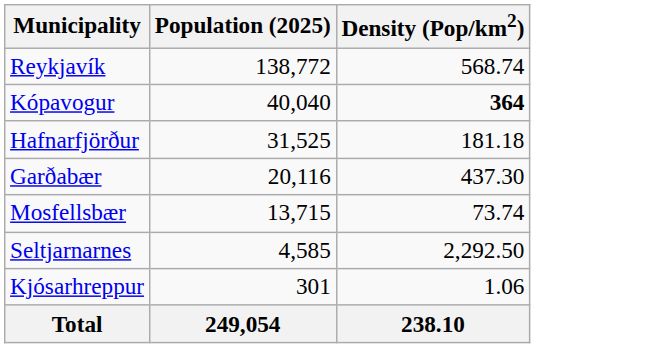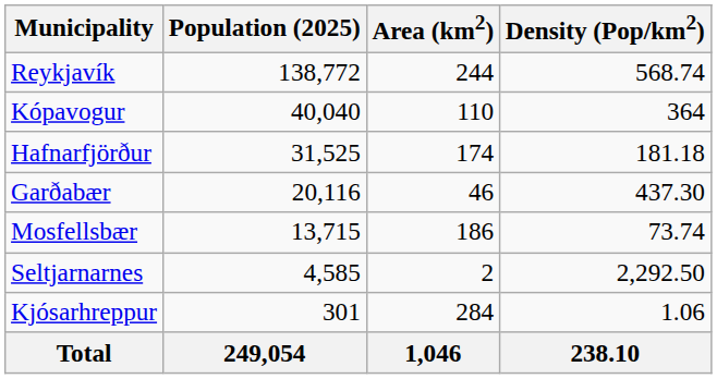+ column: Area (km2) | 244 | 110 | 174 | 46 | 186 | 2 | 284 | 1,046
Kópavogur | Density (Pop/km2): bold -> normal
